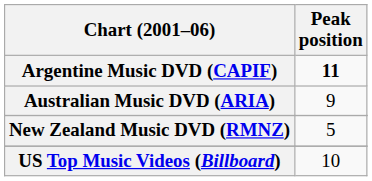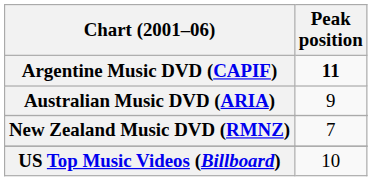New Zealand Music DVD (RMNZ) | Peak position: 5 -> 7
